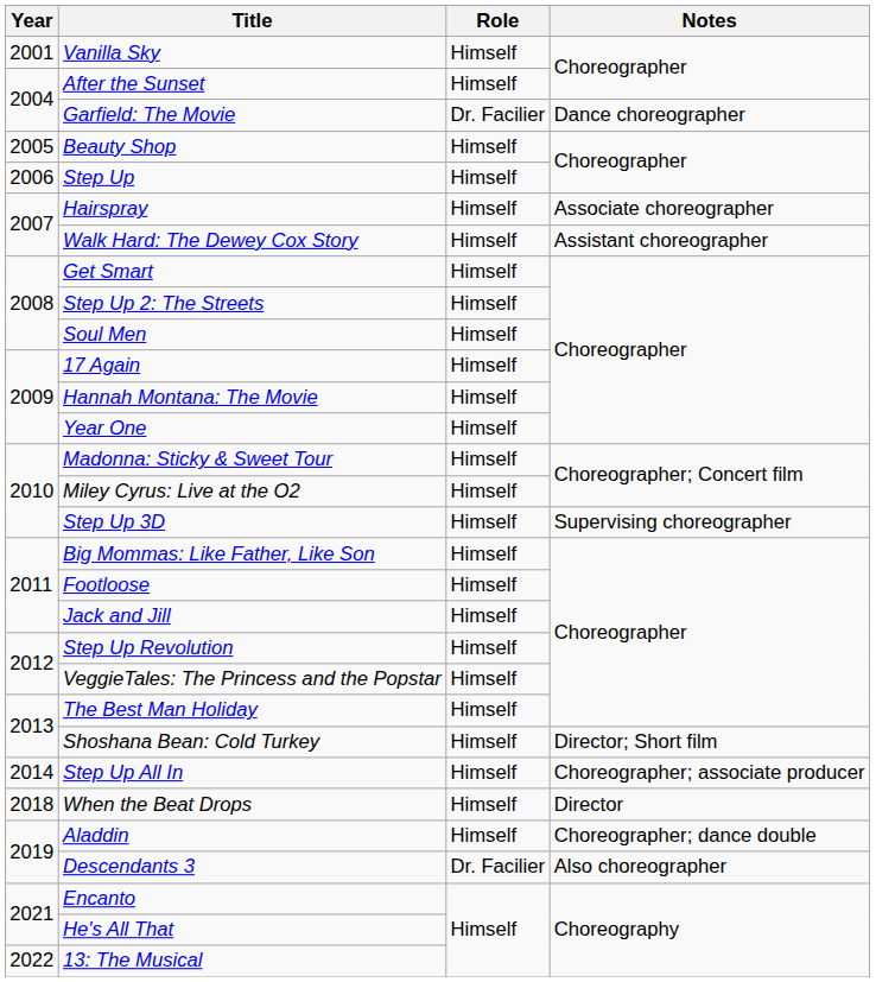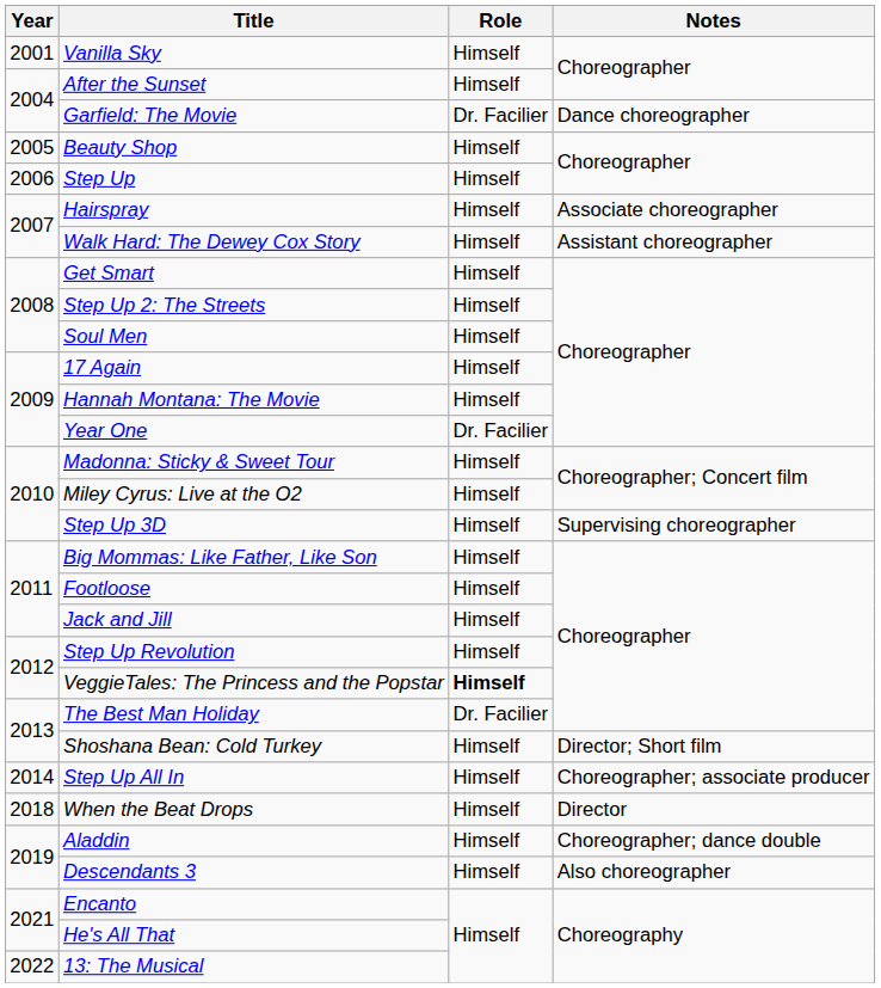Year One | Role: Himself -> Dr. Facilier
VeggieTales: The Princess and the Popstar | Role: normal -> bold
The Best Man Holiday | Role: Himself -> Dr. Facilier
Descendants 3 | Role: Dr. Facilier -> Himself
